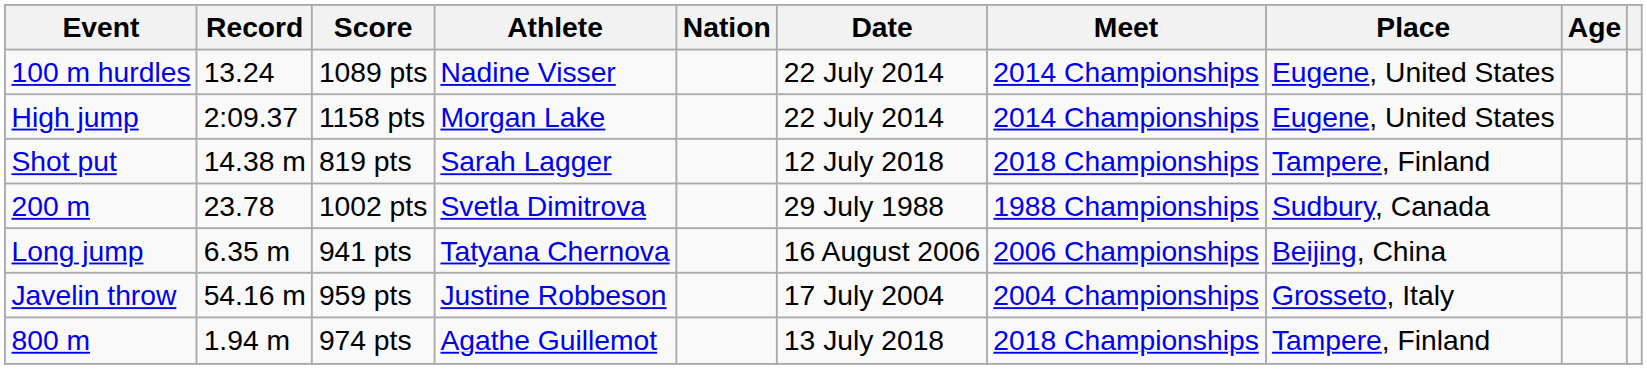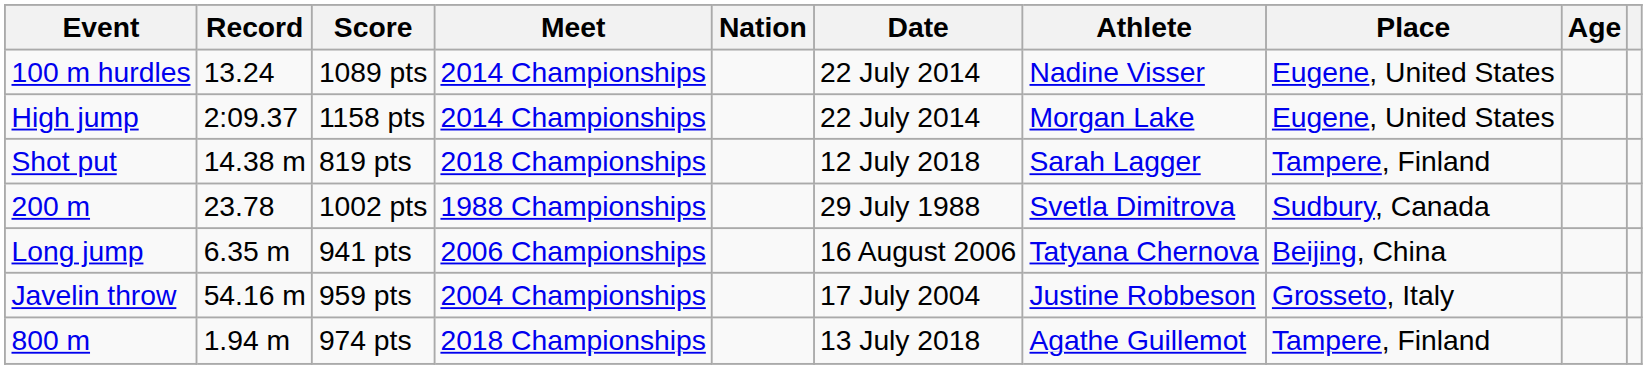columns swapped: Athlete <-> Meet
